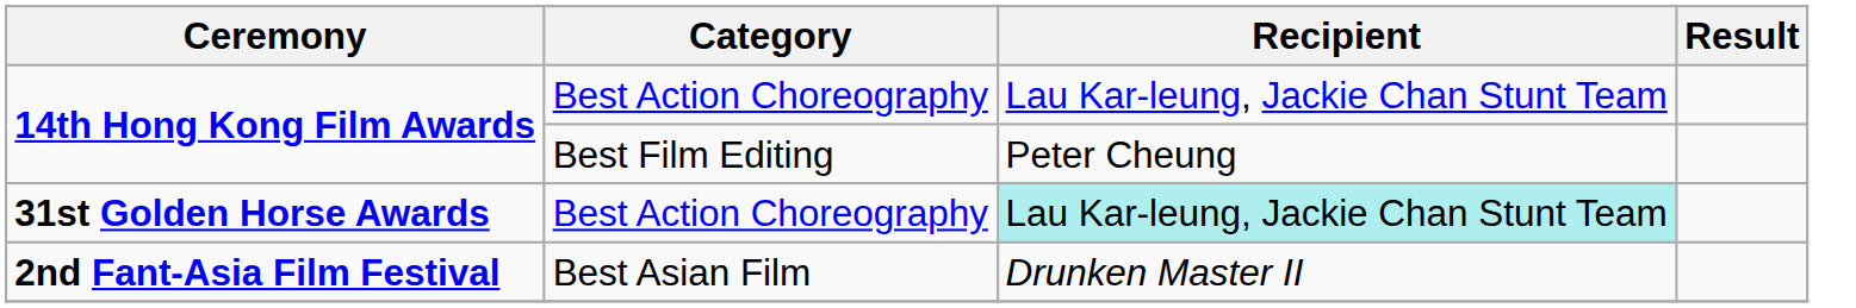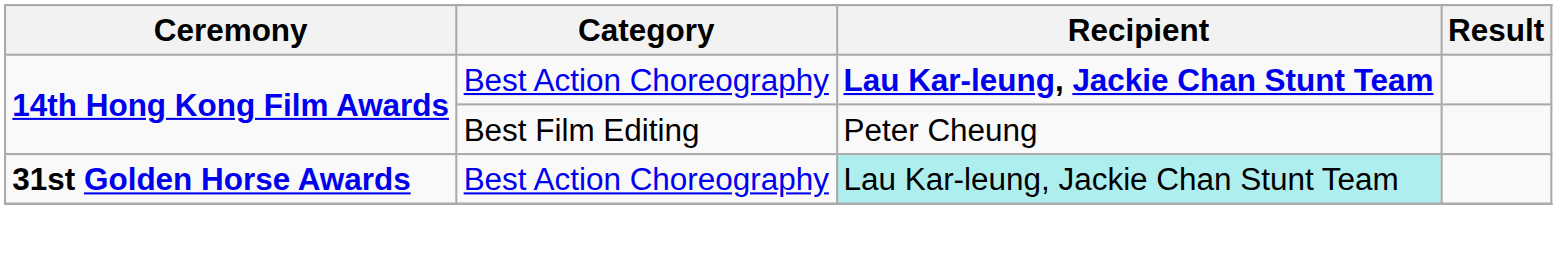14th Hong Kong Film Awards / Best Action Choreography | Recipient: normal -> bold
- row: 2nd Fant-Asia Film Festival | Best Asian Film | Drunken Master II
